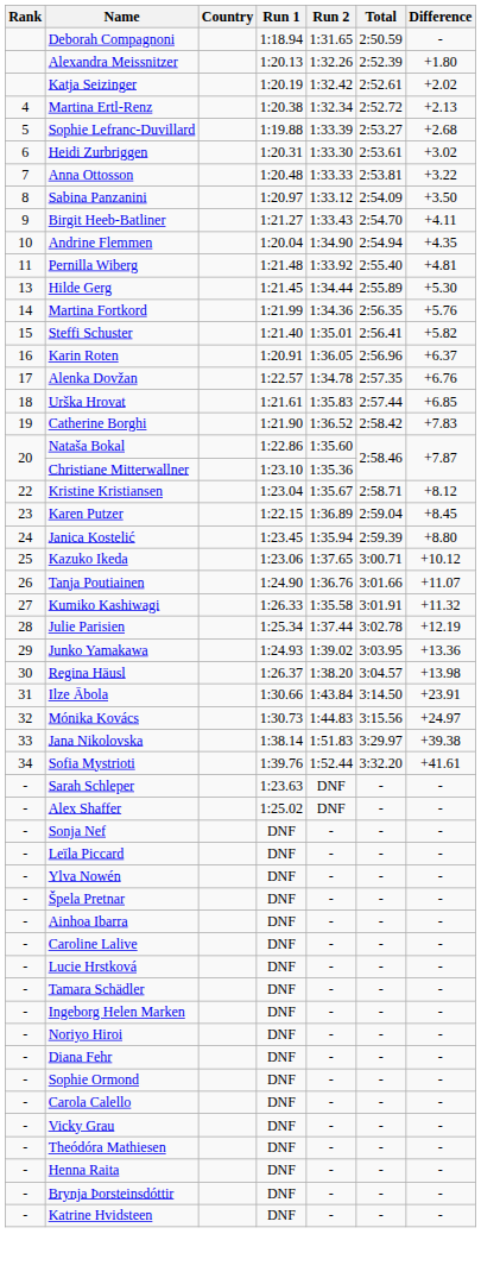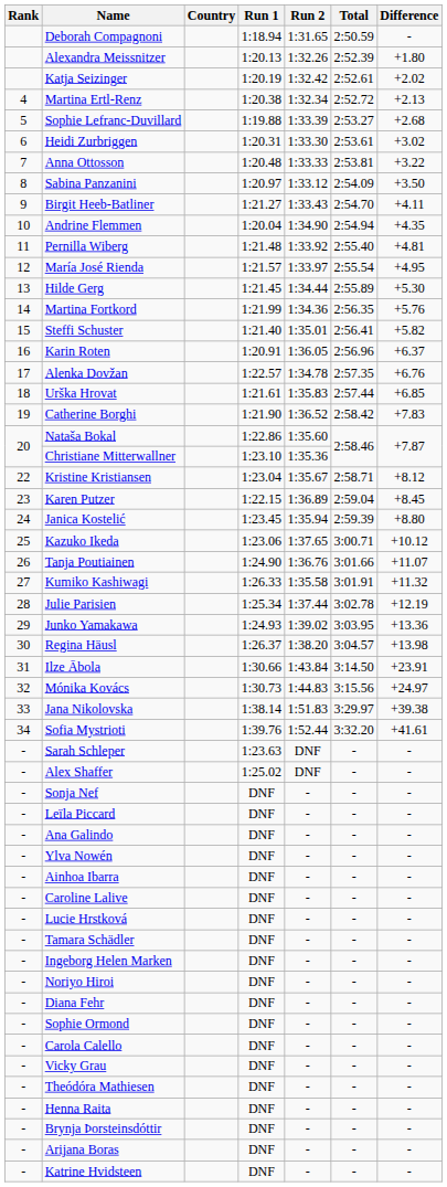+ row: 12 | María José Rienda | 1:21.57 | 1:33.97 | 2:55.54 | +4.95
+ row: - | Ana Galindo | DNF | - | - | -
- row: - | Špela Pretnar | DNF | - | - | -
+ row: - | Arijana Boras | DNF | - | - | -
